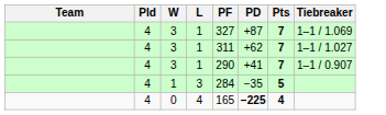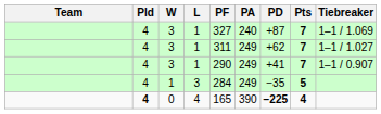+ column: PA | 240 | 249 | 249 | 249 | 390
0 | Pld: normal -> bold
